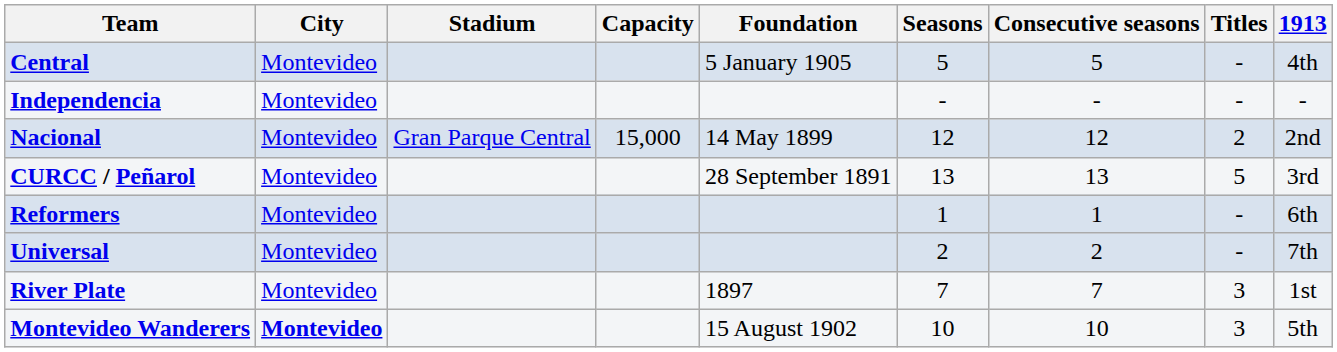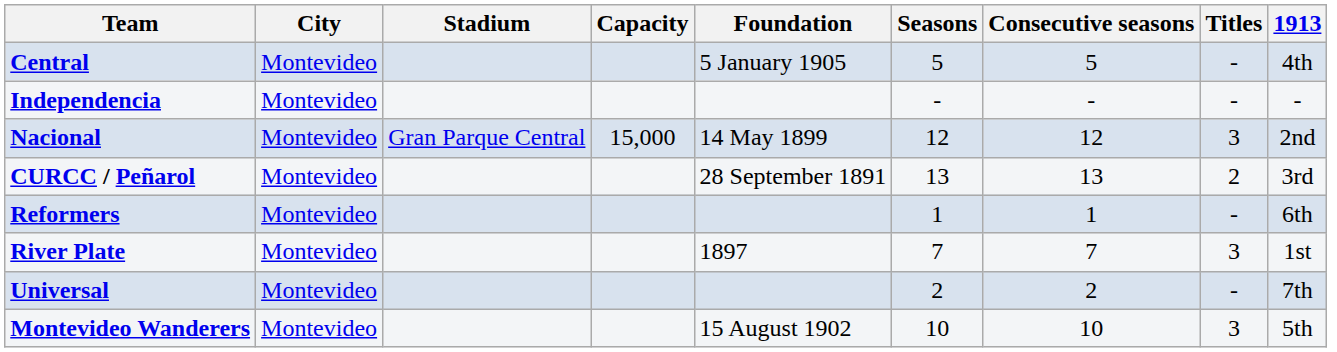Nacional | Titles: 2 -> 3
CURCC / Peñarol | Titles: 5 -> 2
rows swapped: River Plate <-> Universal
Montevideo Wanderers | City: bold -> normal
